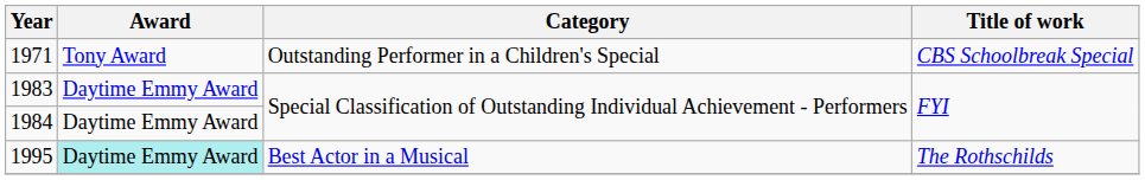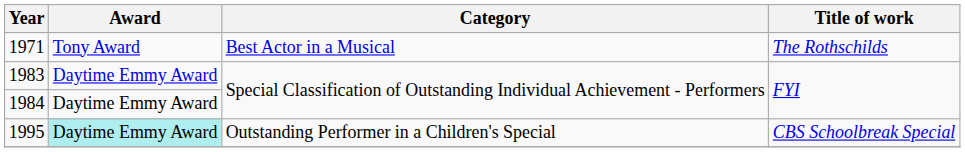1971 | Category: Outstanding Performer in a Children's Special -> Best Actor in a Musical
1971 | Title of work: CBS Schoolbreak Special -> The Rothschilds
1995 | Category: Best Actor in a Musical -> Outstanding Performer in a Children's Special
1995 | Title of work: The Rothschilds -> CBS Schoolbreak Special
